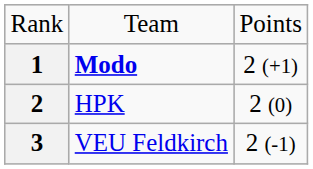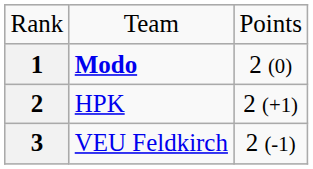1 | column 3: 2 (+1) -> 2 (0)
2 | column 3: 2 (0) -> 2 (+1)
